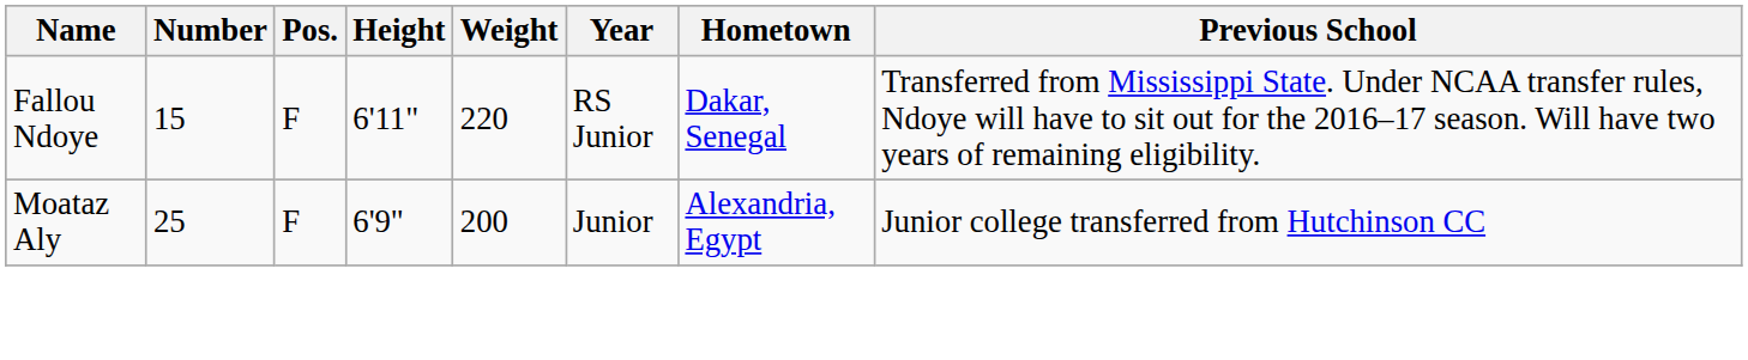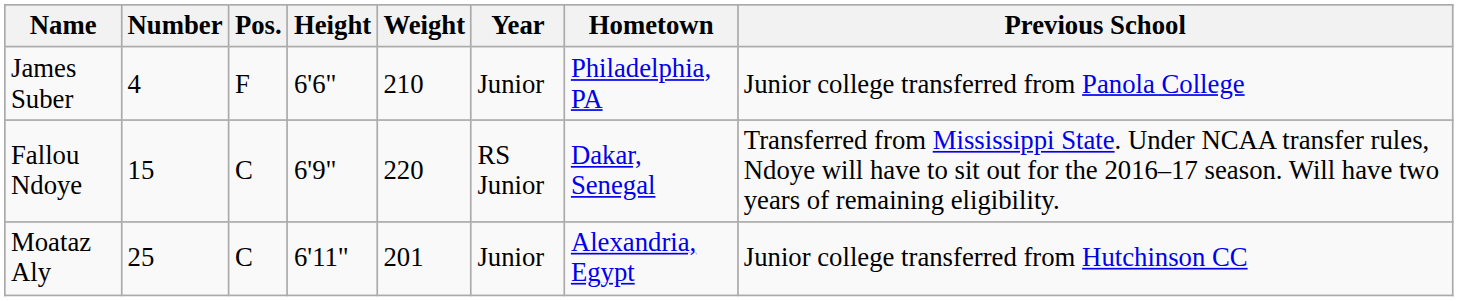+ row: James Suber | 4 | F | 6'6" | 210 | Junior | Philadelphia, PA | Junior college transferred from Panola College
Fallou Ndoye | Pos.: F -> C
Fallou Ndoye | Height: 6'11" -> 6'9"
Moataz Aly | Pos.: F -> C
Moataz Aly | Height: 6'9" -> 6'11"
Moataz Aly | Weight: 200 -> 201
